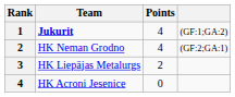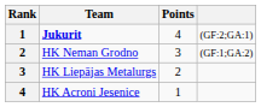Jukurit | column 4: (GF:1;GA:2) -> (GF:2;GA:1)
HK Neman Grodno | Points: 4 -> 3
HK Neman Grodno | column 4: (GF:2;GA:1) -> (GF:1;GA:2)
HK Acroni Jesenice | Points: 0 -> 1
